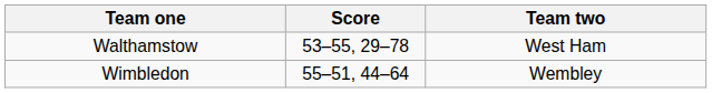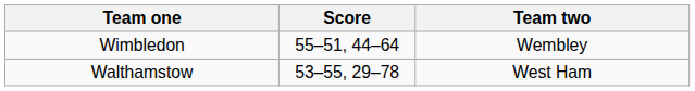rows swapped: Wimbledon <-> Walthamstow
